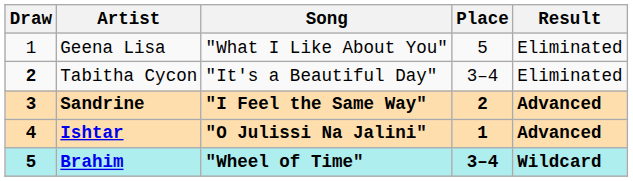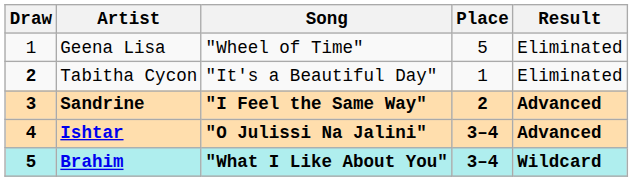Geena Lisa | Song: "What I Like About You" -> "Wheel of Time"
Tabitha Cycon | Place: 3–4 -> 1
Ishtar | Place: 1 -> 3–4
Brahim | Song: "Wheel of Time" -> "What I Like About You"
